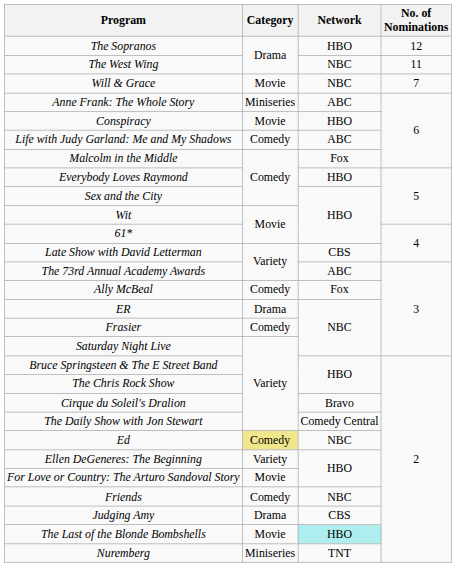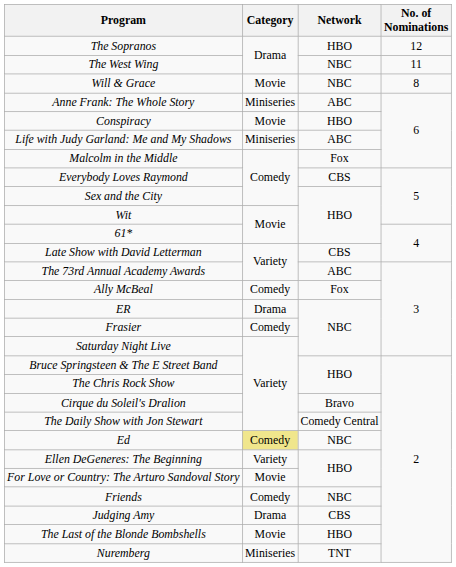Will & Grace | No. of Nominations: 7 -> 8
Life with Judy Garland: Me and My Shadows | Category: Comedy -> Miniseries
Everybody Loves Raymond | Network: HBO -> CBS
The Last of the Blonde Bombshells | Network: paleturquoise background -> no background
